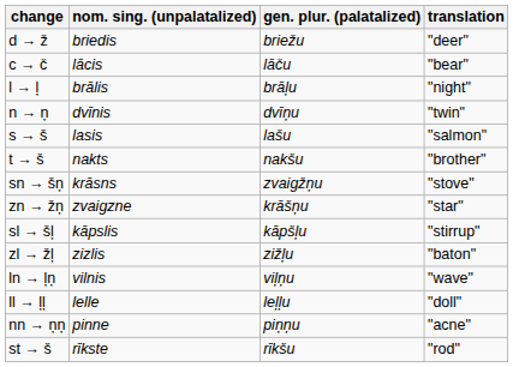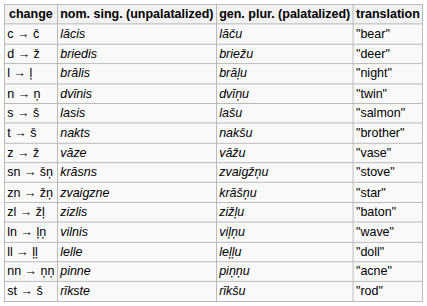rows swapped: c → č <-> d → ž
+ row: z → ž | vāze | vāžu | "vase"
- row: sl → šļ | kāpslis | kāpšļu | "stirrup"
